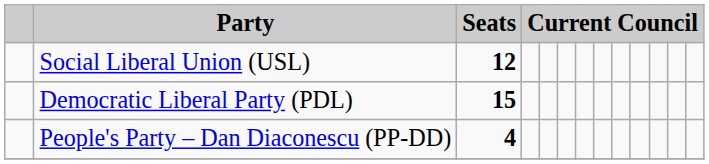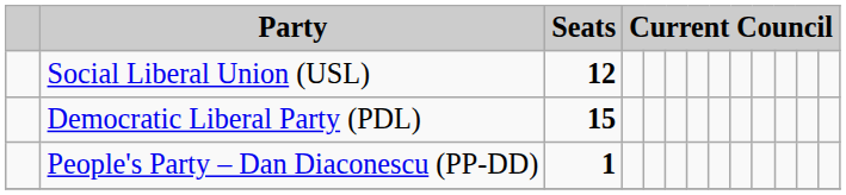People's Party – Dan Diaconescu (PP-DD) | Seats: 4 -> 1
